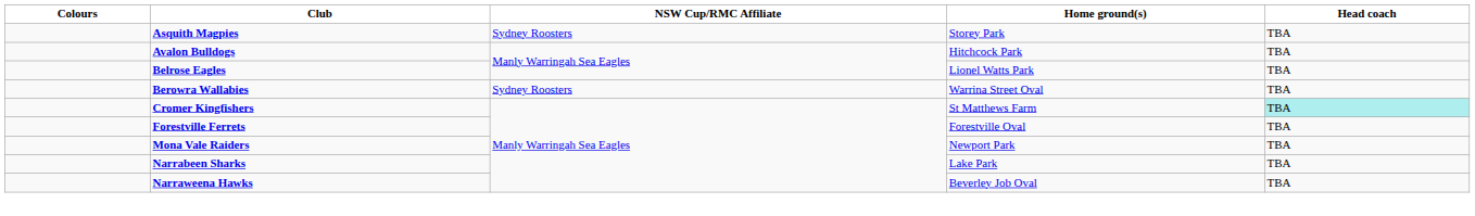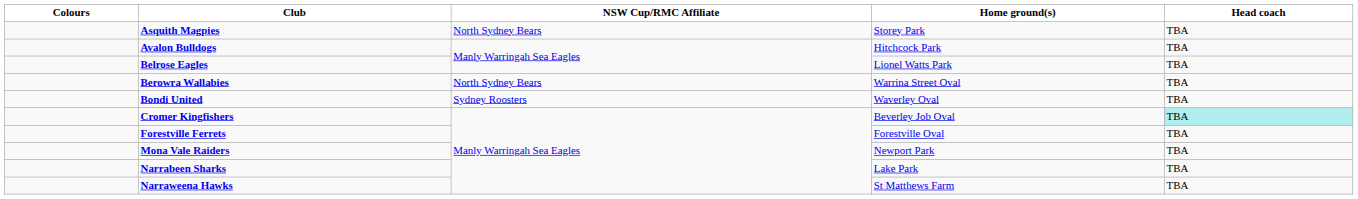Asquith Magpies | NSW Cup/RMC Affiliate: Sydney Roosters -> North Sydney Bears
Berowra Wallabies | NSW Cup/RMC Affiliate: Sydney Roosters -> North Sydney Bears
+ row: Bondi United | Sydney Roosters | Waverley Oval | TBA
Cromer Kingfishers | Home ground(s): St Matthews Farm -> Beverley Job Oval
Narraweena Hawks | Home ground(s): Beverley Job Oval -> St Matthews Farm
